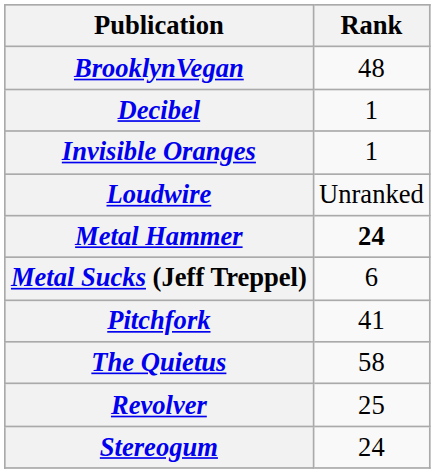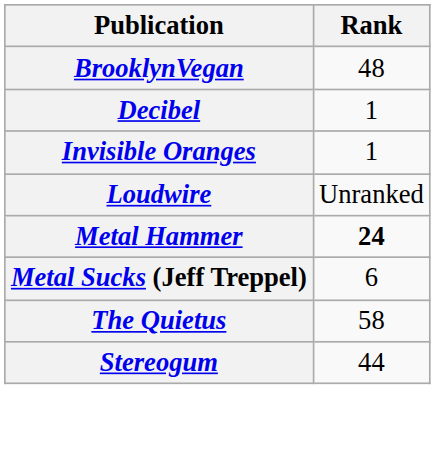- row: Pitchfork | 41
- row: Revolver | 25
Stereogum | Rank: 24 -> 44
